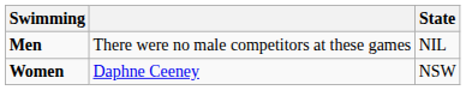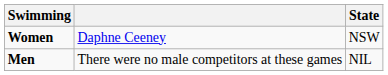rows swapped: Men <-> Women
